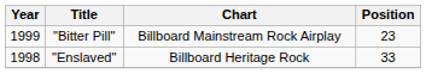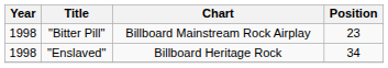"Bitter Pill" | Year: 1999 -> 1998
"Enslaved" | Position: 33 -> 34
